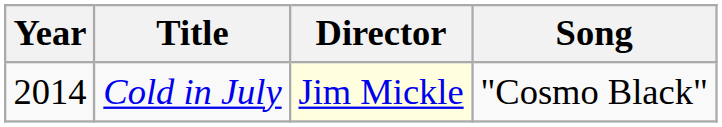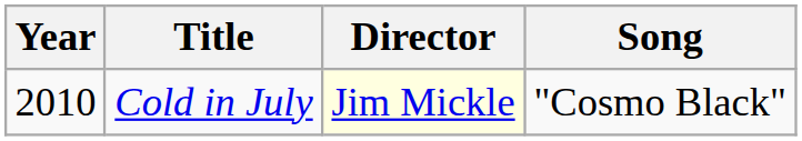Cold in July | Year: 2014 -> 2010
